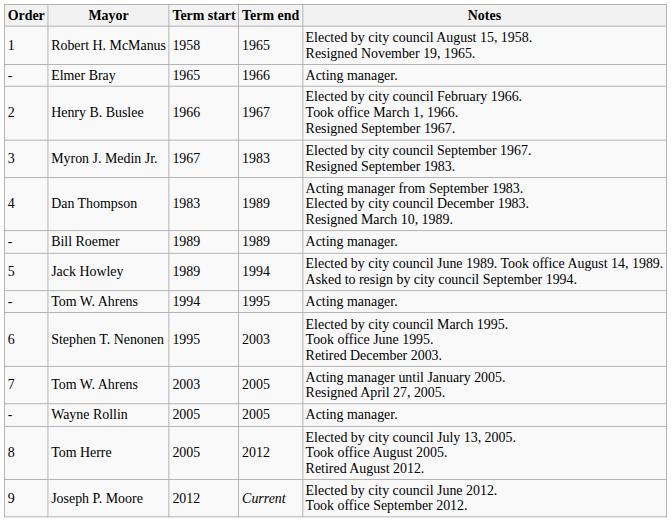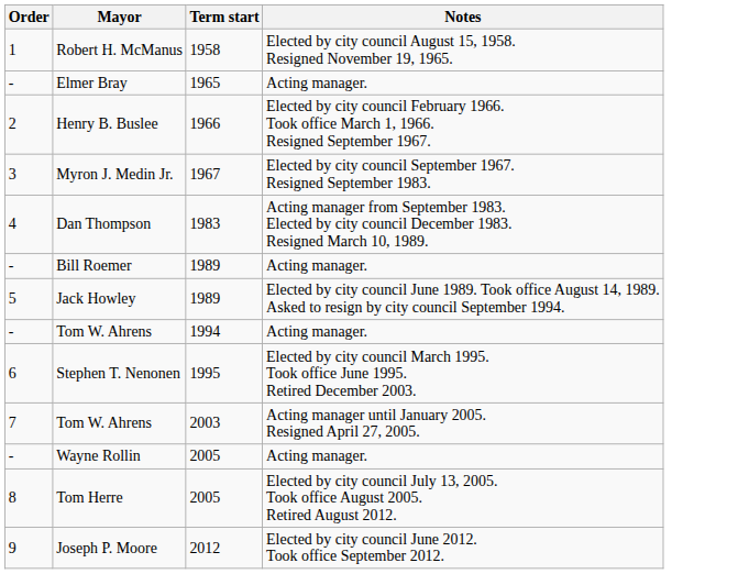- column: Term end | 1965 | 1966 | 1967 | 1983 | 1989 | 1989 | 1994 | 1995 | 2003 | 2005 | 2005 | 2012 | Current
